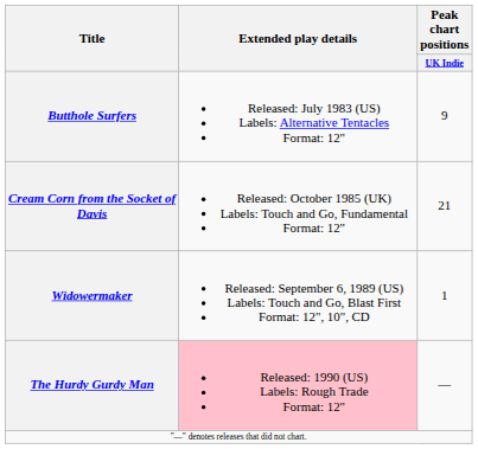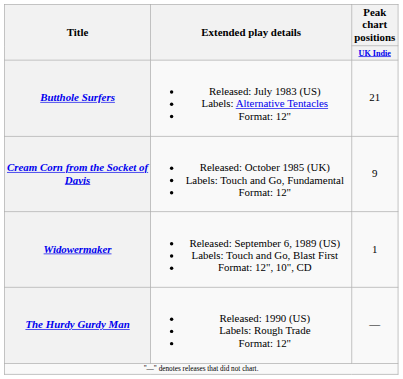Butthole Surfers | Peak chart positions / UK Indie: 9 -> 21
Cream Corn from the Socket of Davis | Peak chart positions / UK Indie: 21 -> 9
The Hurdy Gurdy Man | Extended play details: pink background -> no background
